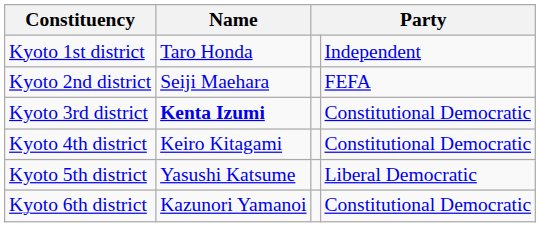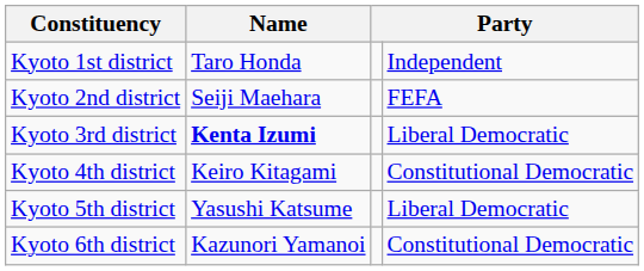Kyoto 3rd district | column 4: Constitutional Democratic -> Liberal Democratic
